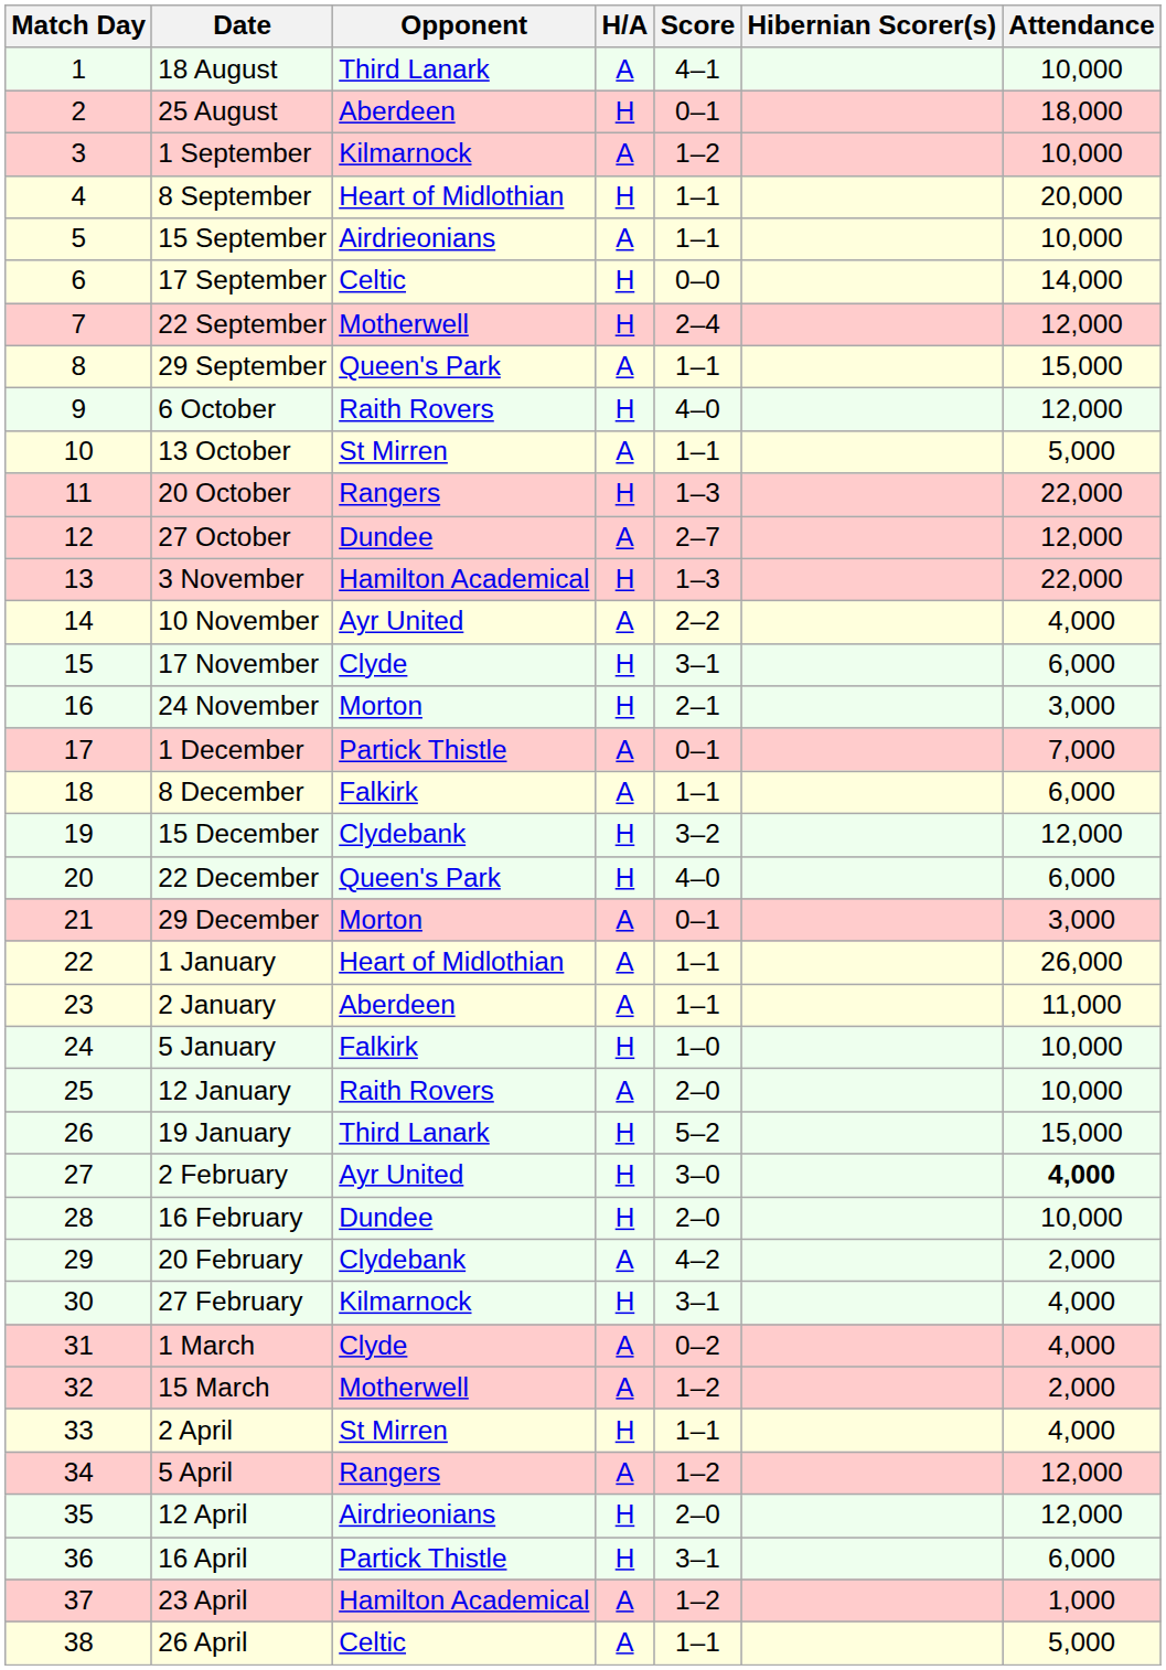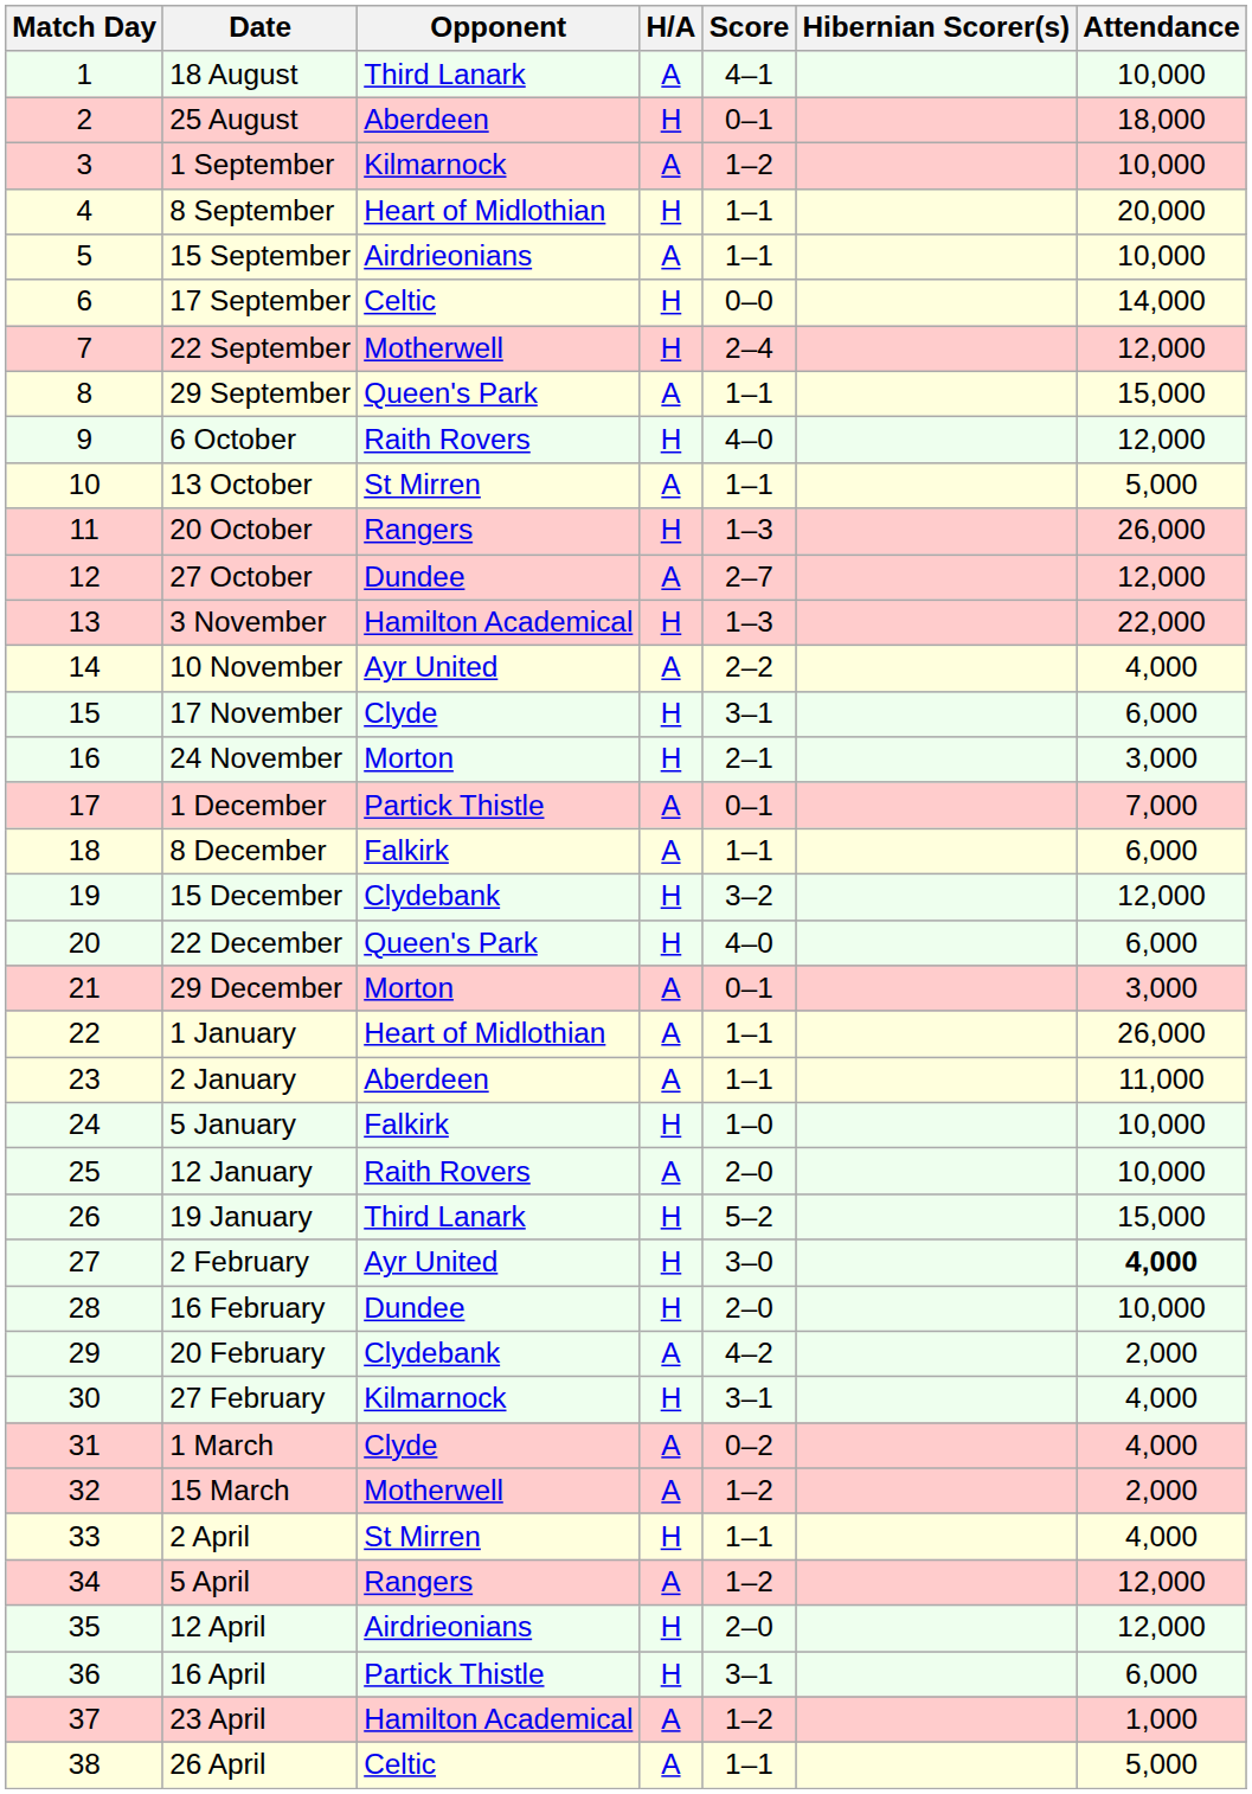20 October | Attendance: 22,000 -> 26,000
